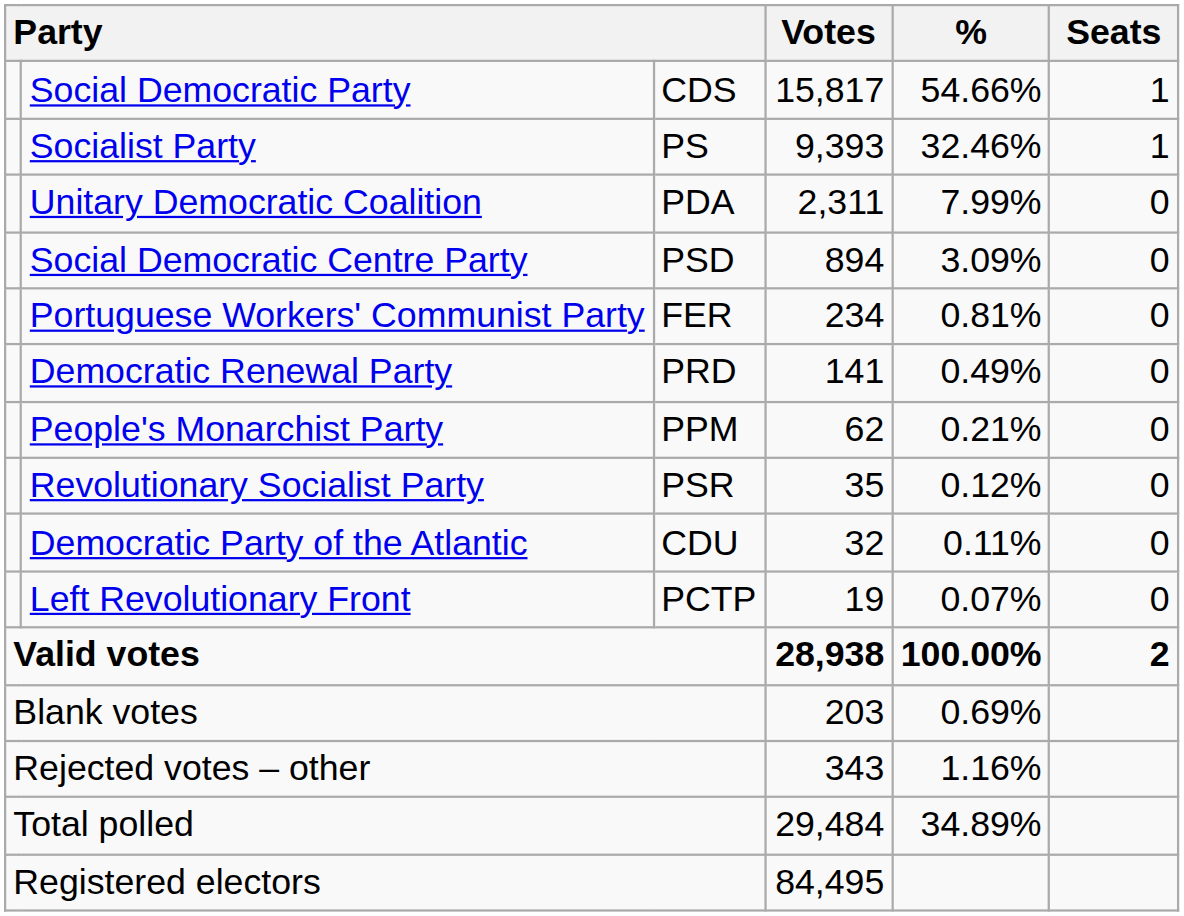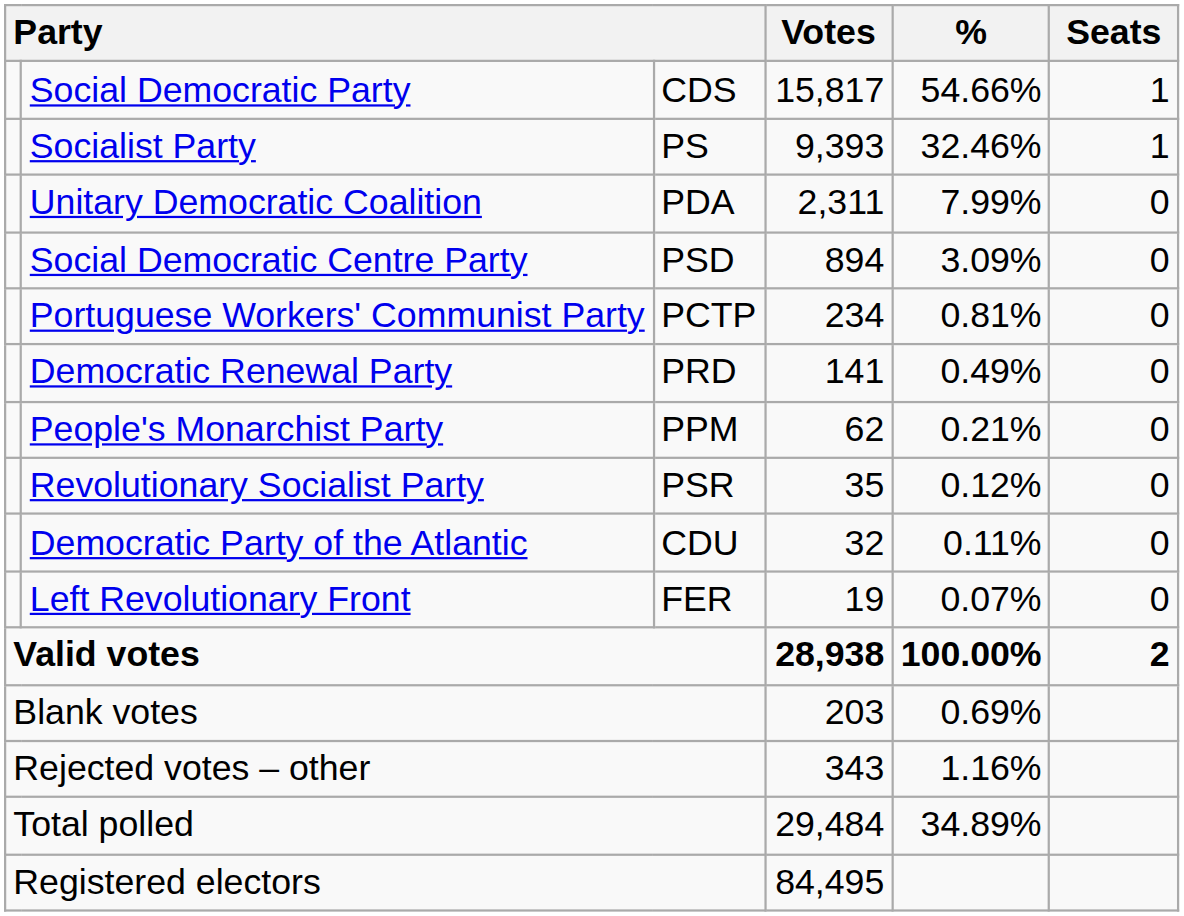Portuguese Workers' Communist Party | column 3: FER -> PCTP
Left Revolutionary Front | column 3: PCTP -> FER
